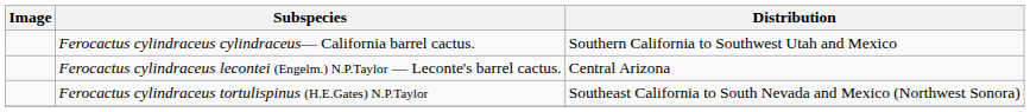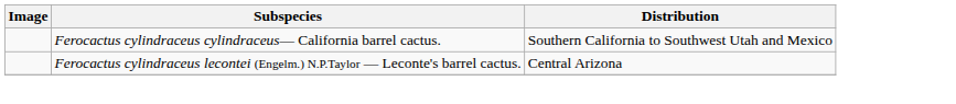- row: Ferocactus cylindraceus tortulispinus (H.E.Gates) N.P.Taylor | Southeast California to South Nevada and Mexico (Northwest Sonora)
